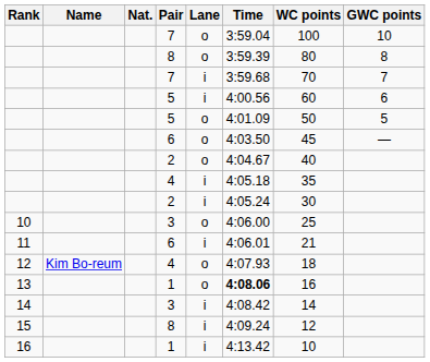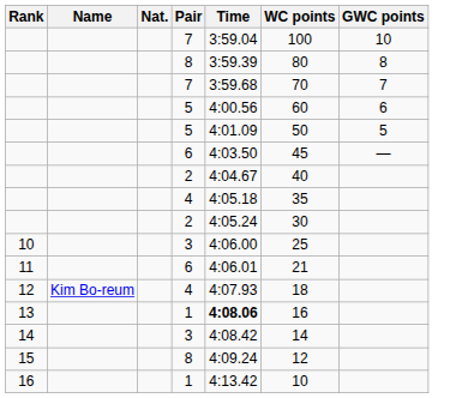- column: Lane | o | o | i | i | o | o | o | i | i | o | i | o | o | i | i | i
